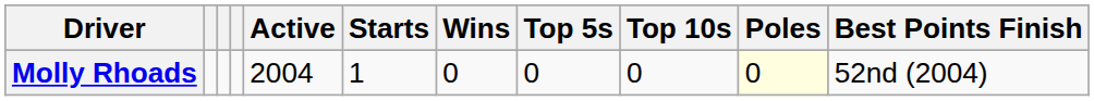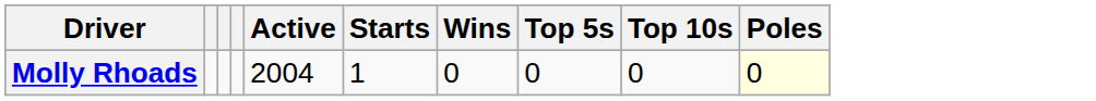- column: Best Points Finish | 52nd (2004)
